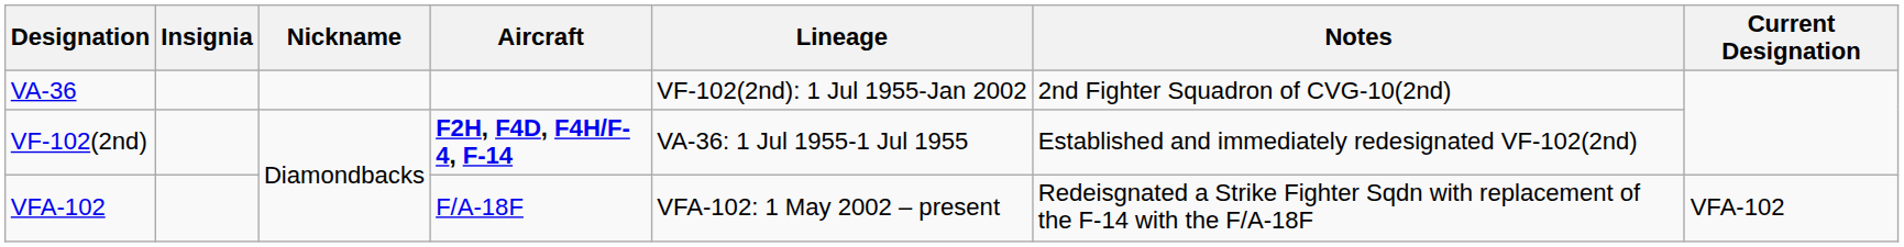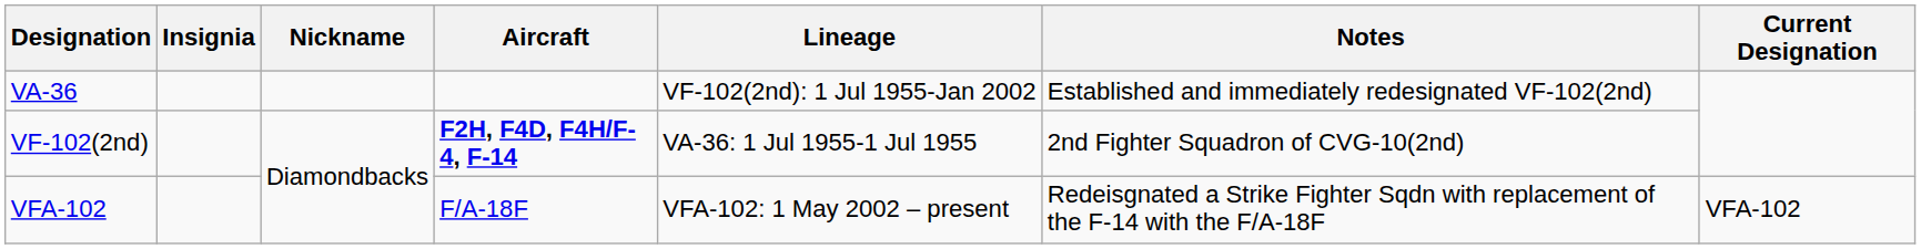VA-36 | Notes: 2nd Fighter Squadron of CVG-10(2nd) -> Established and immediately redesignated VF-102(2nd)
VF-102(2nd) | Notes: Established and immediately redesignated VF-102(2nd) -> 2nd Fighter Squadron of CVG-10(2nd)
